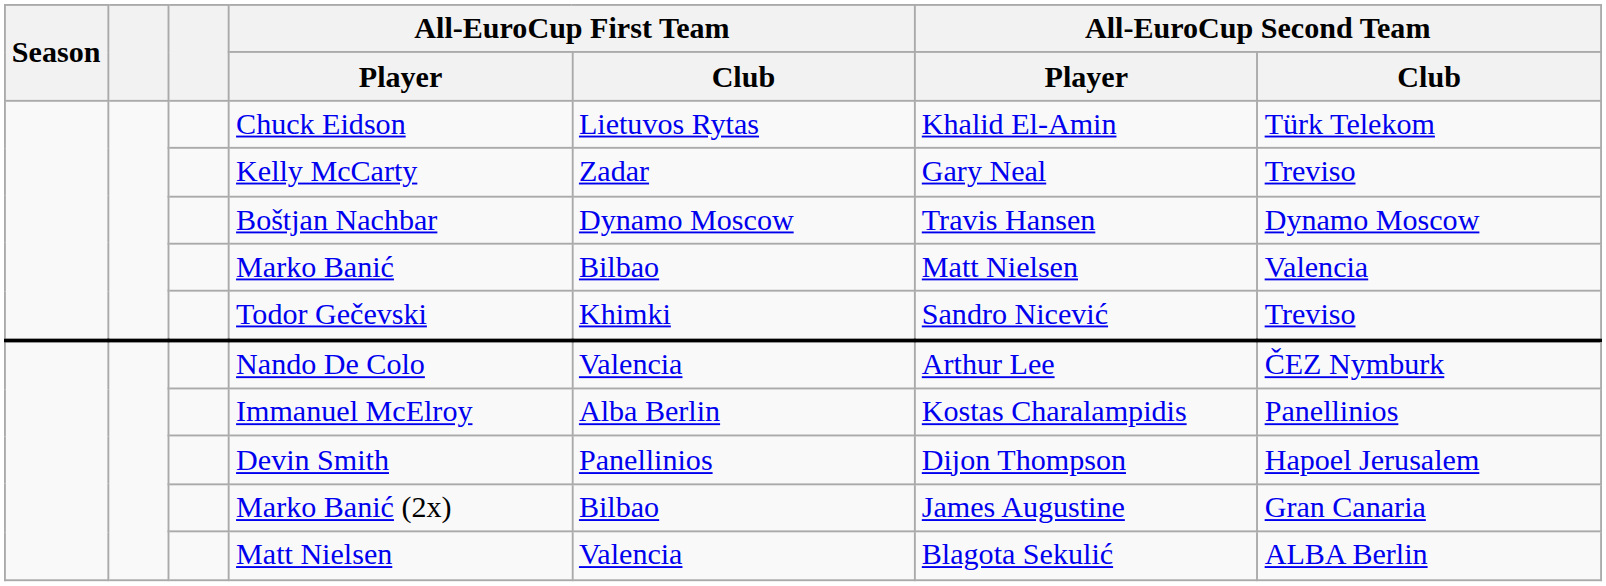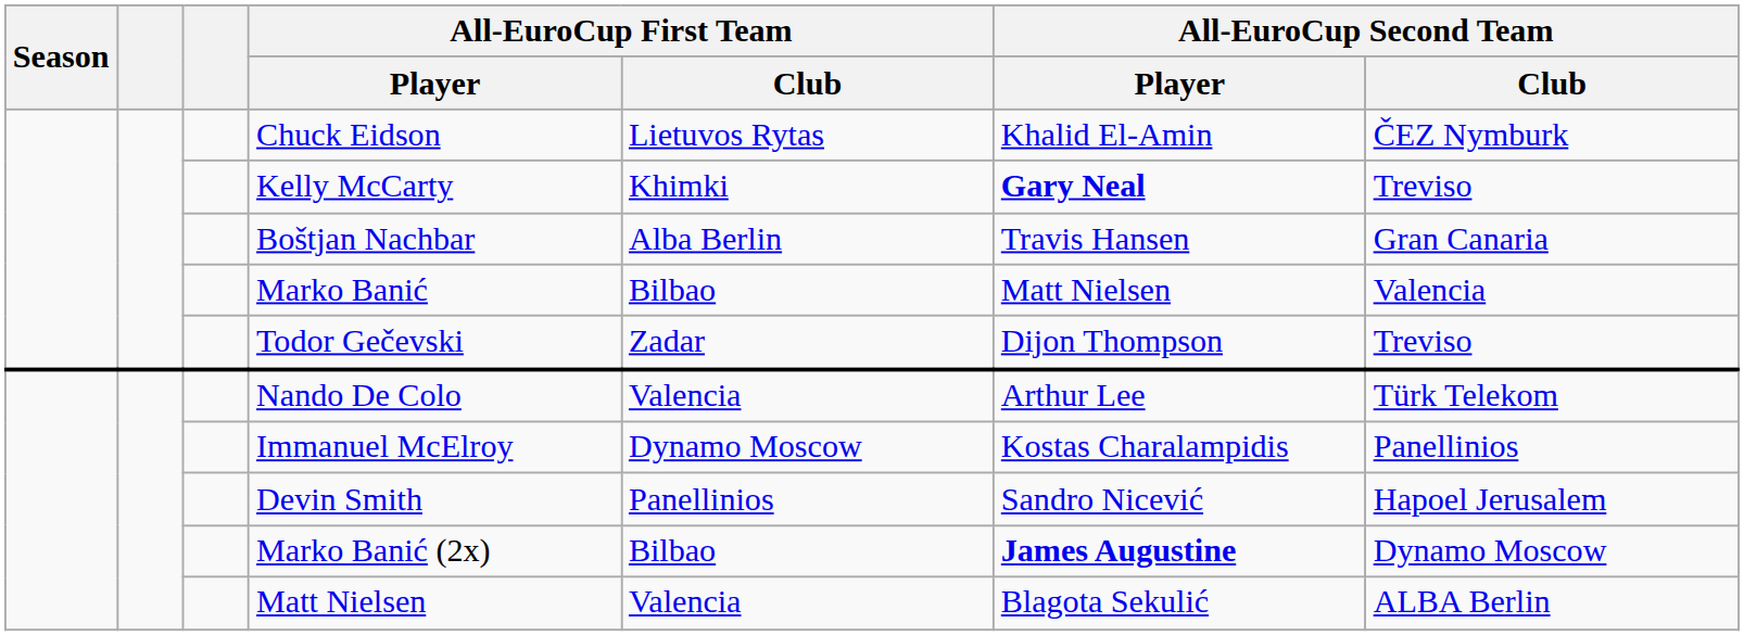Chuck Eidson | All-EuroCup Second Team / Club: Türk Telekom -> ČEZ Nymburk
Kelly McCarty | All-EuroCup First Team / Club: Zadar -> Khimki
Kelly McCarty | All-EuroCup Second Team / Player: normal -> bold
Boštjan Nachbar | All-EuroCup First Team / Club: Dynamo Moscow -> Alba Berlin
Boštjan Nachbar | All-EuroCup Second Team / Club: Dynamo Moscow -> Gran Canaria
Todor Gečevski | All-EuroCup First Team / Club: Khimki -> Zadar
Todor Gečevski | All-EuroCup Second Team / Player: Sandro Nicević -> Dijon Thompson
Nando De Colo | All-EuroCup Second Team / Club: ČEZ Nymburk -> Türk Telekom
Immanuel McElroy | All-EuroCup First Team / Club: Alba Berlin -> Dynamo Moscow
Devin Smith | All-EuroCup Second Team / Player: Dijon Thompson -> Sandro Nicević
Marko Banić (2x) | All-EuroCup Second Team / Player: normal -> bold
Marko Banić (2x) | All-EuroCup Second Team / Club: Gran Canaria -> Dynamo Moscow
